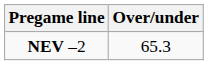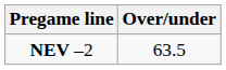NEV –2 | Over/under: 65.3 -> 63.5
